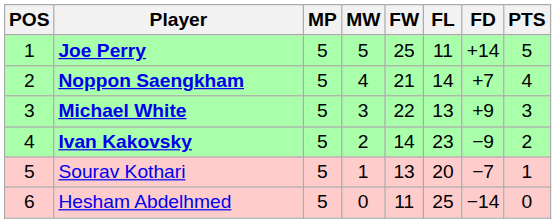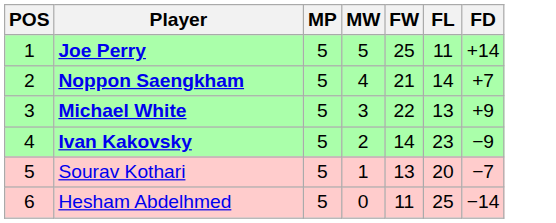- column: PTS | 5 | 4 | 3 | 2 | 1 | 0
